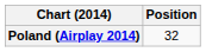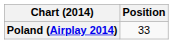Poland (Airplay 2014) | Position: 32 -> 33
